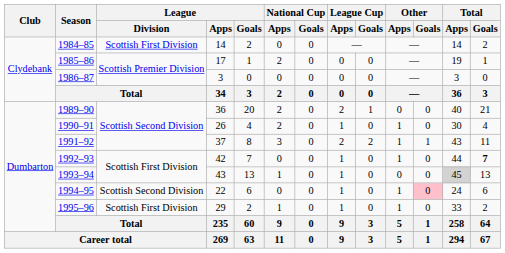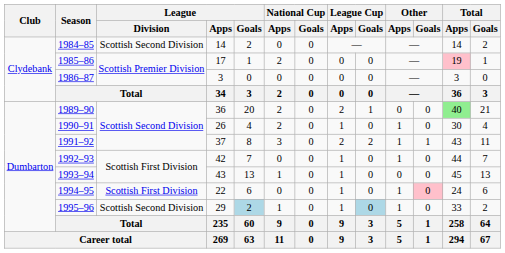1984–85 | League / Division: Scottish First Division -> Scottish Second Division
1985–86 | Total / Apps: no background -> pink background
1989–90 | Total / Apps: no background -> lightgreen background
1992–93 | Total / Goals: bold -> normal
1993–94 | Total / Apps: lightgrey background -> no background
1994–95 | League / Division: Scottish Second Division -> Scottish First Division
1995–96 | League / Division: Scottish First Division -> Scottish Second Division
1995–96 | League / Goals: no background -> lightblue background
1995–96 | League Cup / Goals: no background -> lightblue background
